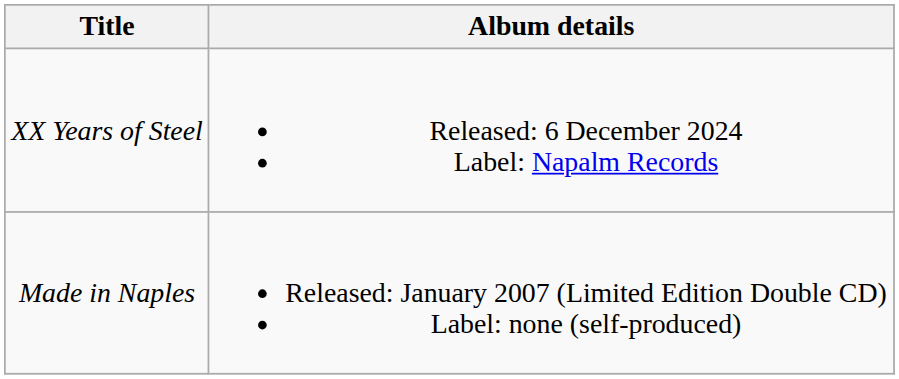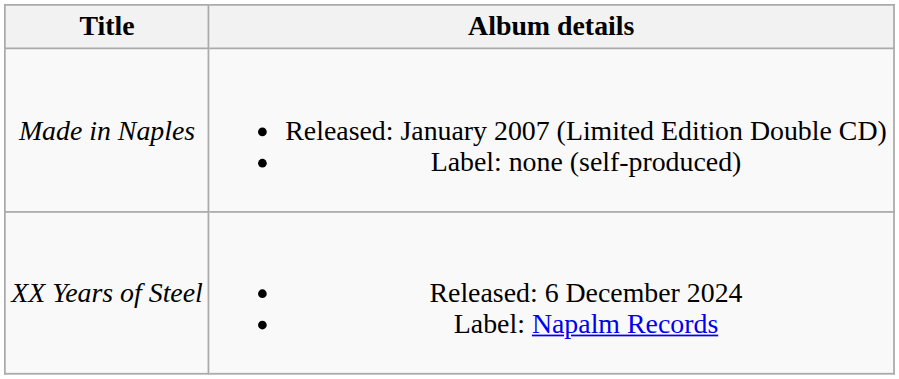rows swapped: Made in Naples <-> XX Years of Steel
